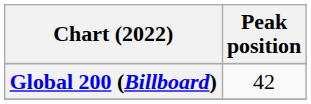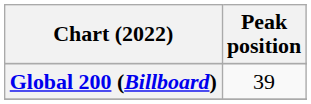Global 200 (Billboard) | Peak position: 42 -> 39
